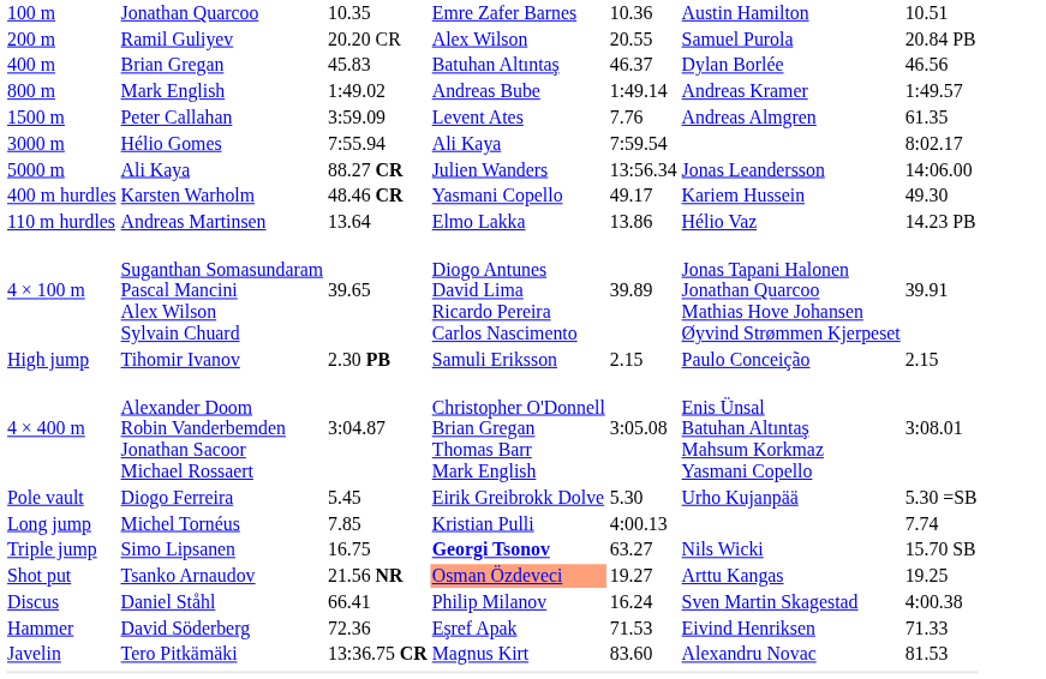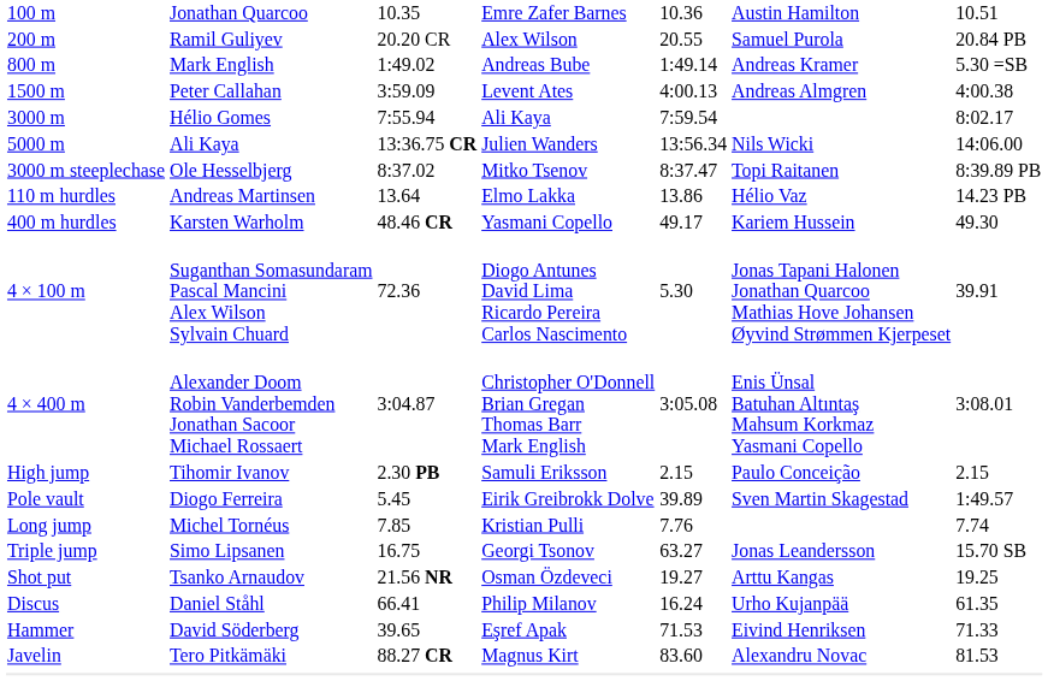- row: 400 m | Brian Gregan | 45.83 | Batuhan Altıntaş | 46.37 | Dylan Borlée | 46.56
800 m | column 7: 1:49.57 -> 5.30 =SB
1500 m | column 5: 7.76 -> 4:00.13
1500 m | column 7: 61.35 -> 4:00.38
5000 m | column 3: 88.27 CR -> 13:36.75 CR
5000 m | column 6: Jonas Leandersson -> Nils Wicki
+ row: 3000 m steeplechase | Ole Hesselbjerg | 8:37.02 | Mitko Tsenov | 8:37.47 | Topi Raitanen | 8:39.89 PB
rows swapped: 110 m hurdles <-> 400 m hurdles
4 × 100 m | column 3: 39.65 -> 72.36
4 × 100 m | column 5: 39.89 -> 5.30
rows swapped: 4 × 400 m <-> High jump
Pole vault | column 5: 5.30 -> 39.89
Pole vault | column 6: Urho Kujanpää -> Sven Martin Skagestad
Pole vault | column 7: 5.30 =SB -> 1:49.57
Long jump | column 5: 4:00.13 -> 7.76
Triple jump | column 4: bold -> normal
Triple jump | column 6: Nils Wicki -> Jonas Leandersson
Shot put | column 4: lightsalmon background -> no background
Discus | column 6: Sven Martin Skagestad -> Urho Kujanpää
Discus | column 7: 4:00.38 -> 61.35
Hammer | column 3: 72.36 -> 39.65
Javelin | column 3: 13:36.75 CR -> 88.27 CR
